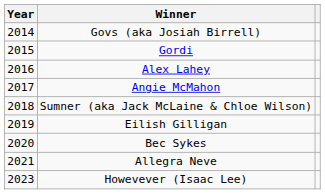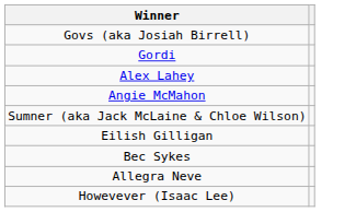- column: Year | 2014 | 2015 | 2016 | 2017 | 2018 | 2019 | 2020 | 2021 | 2023
